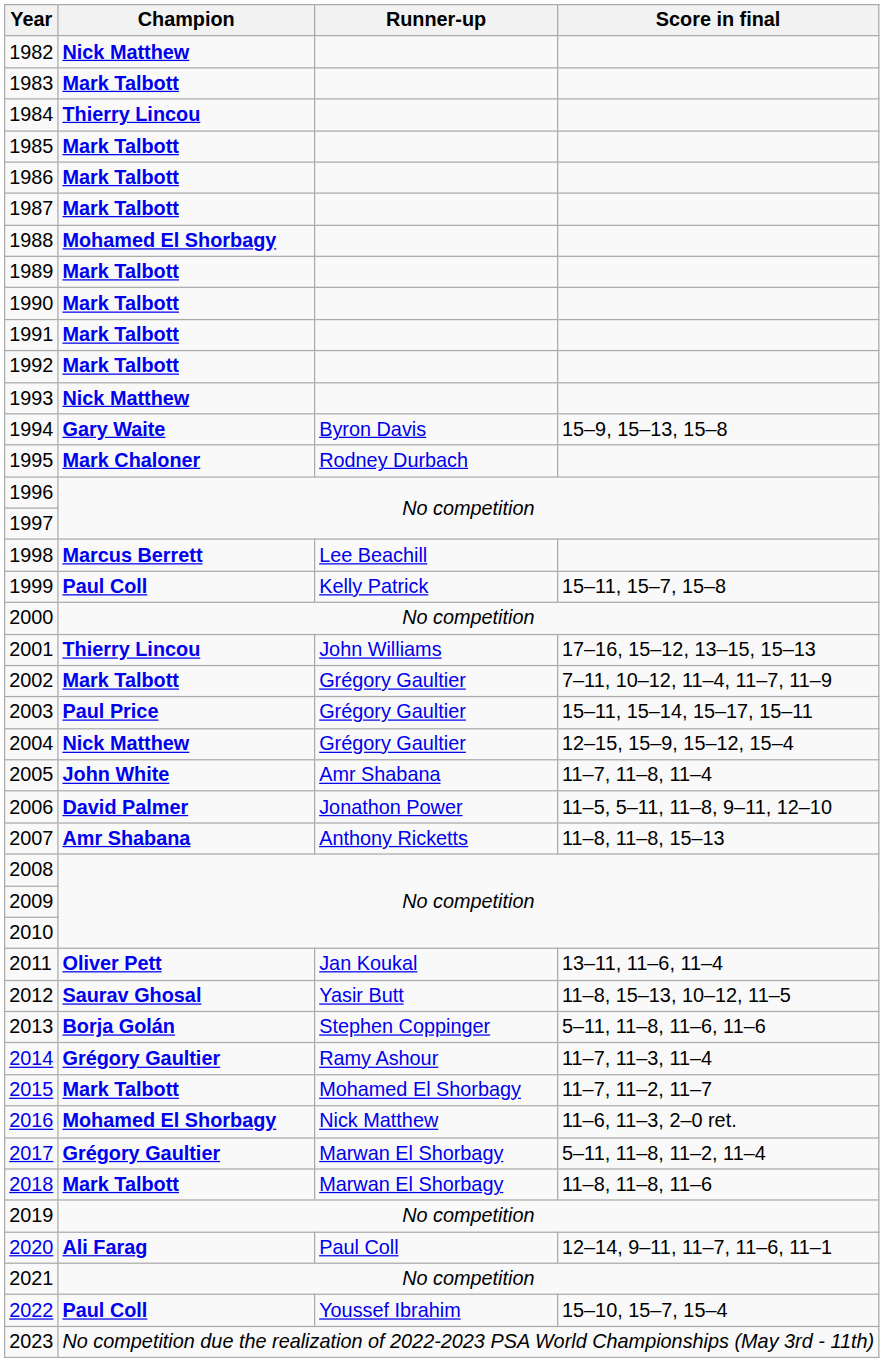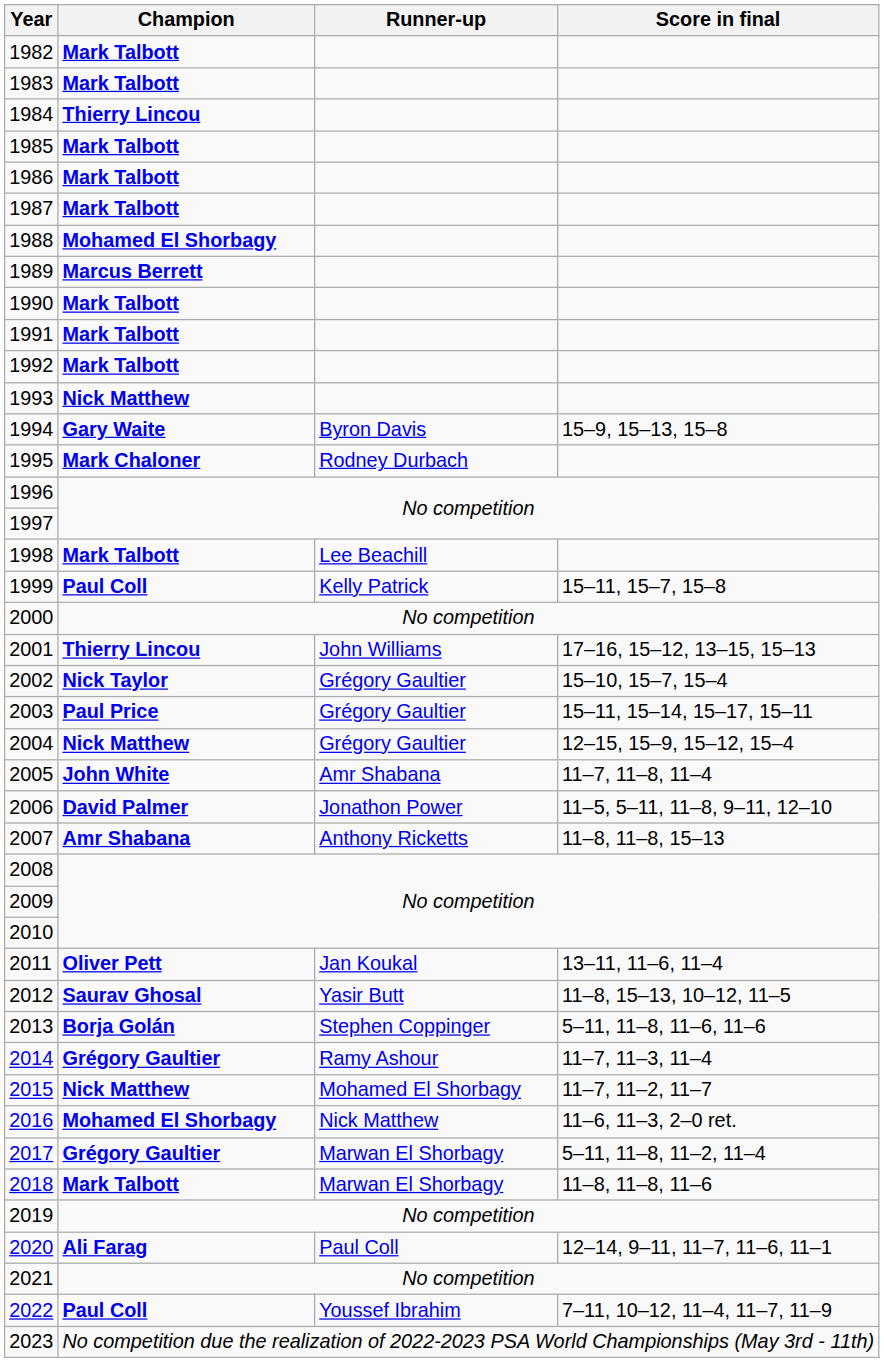1982 | Champion: Nick Matthew -> Mark Talbott
1989 | Champion: Mark Talbott -> Marcus Berrett
1998 | Champion: Marcus Berrett -> Mark Talbott
2002 | Champion: Mark Talbott -> Nick Taylor
2002 | Score in final: 7–11, 10–12, 11–4, 11–7, 11–9 -> 15–10, 15–7, 15–4
2015 | Champion: Mark Talbott -> Nick Matthew
2022 | Score in final: 15–10, 15–7, 15–4 -> 7–11, 10–12, 11–4, 11–7, 11–9
